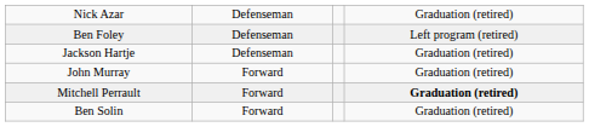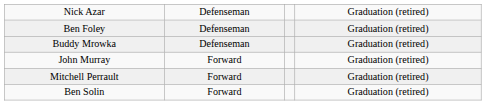Ben Foley | column 4: Left program (retired) -> Graduation (retired)
- row: Jackson Hartje | Defenseman | Graduation (retired)
+ row: Buddy Mrowka | Defenseman | Graduation (retired)
Mitchell Perrault | column 4: bold -> normal
